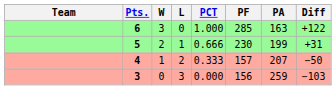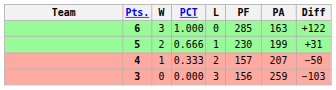columns swapped: L <-> PCT
